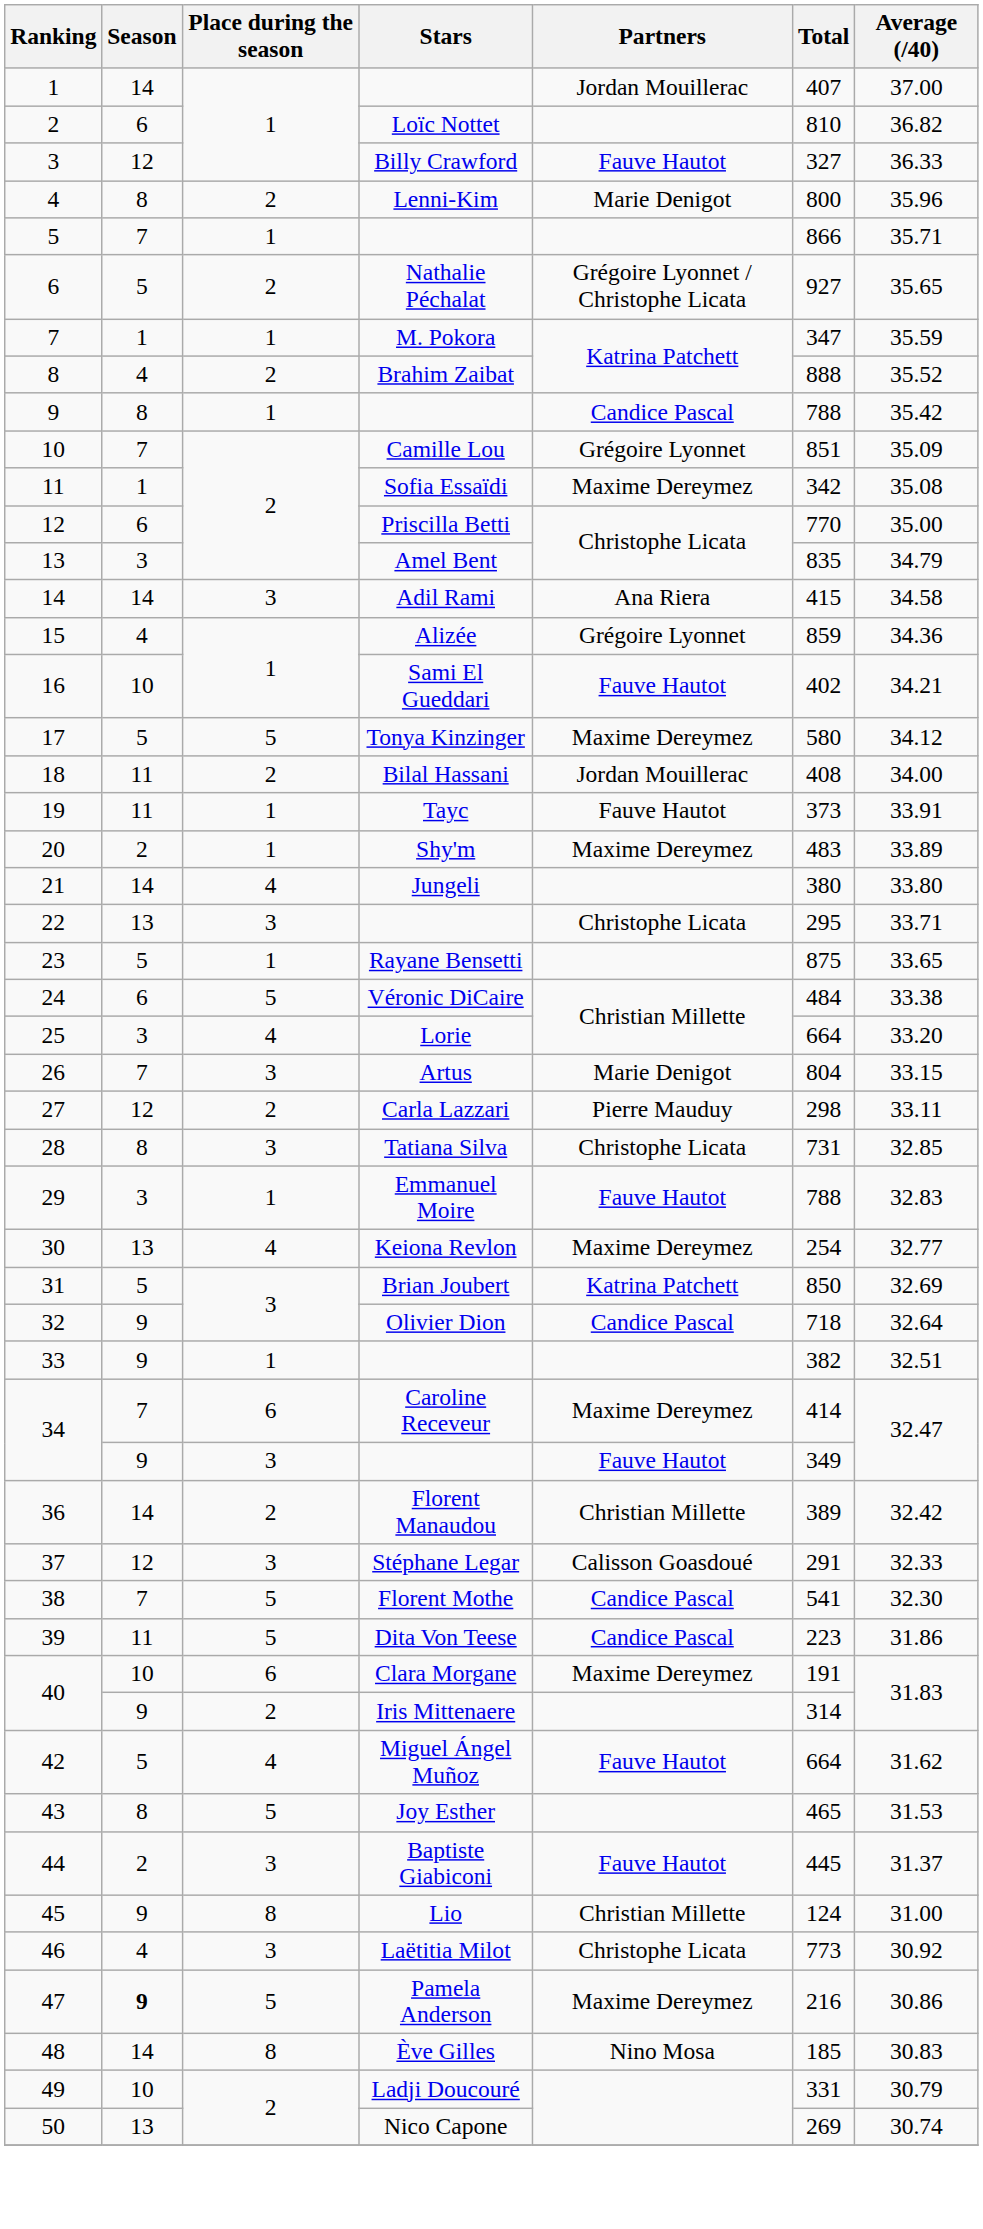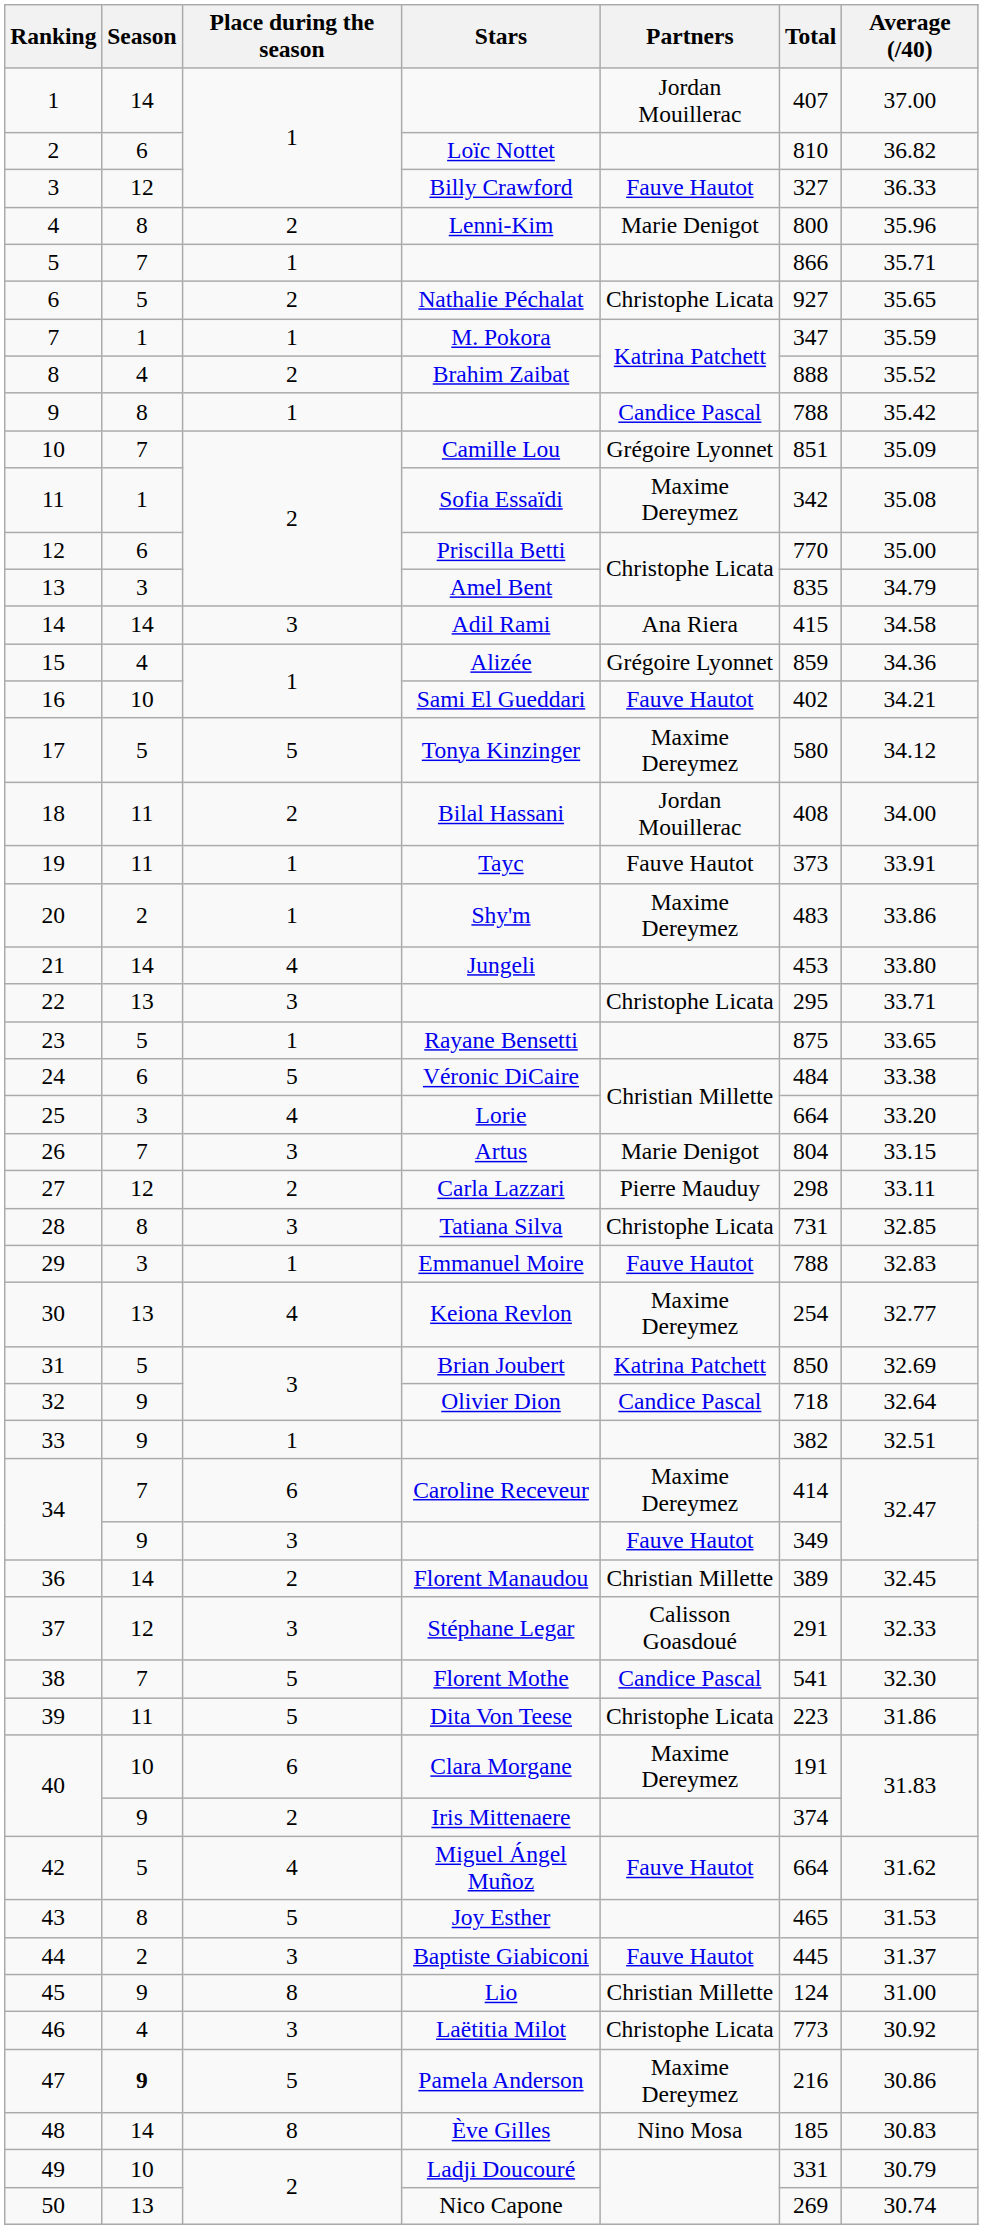Nathalie Péchalat | Partners: Grégoire Lyonnet / Christophe Licata -> Christophe Licata
Shy'm | Average (/40): 33.89 -> 33.86
Jungeli | Total: 380 -> 453
Florent Manaudou | Average (/40): 32.42 -> 32.45
Dita Von Teese | Partners: Candice Pascal -> Christophe Licata
Iris Mittenaere | Total: 314 -> 374
